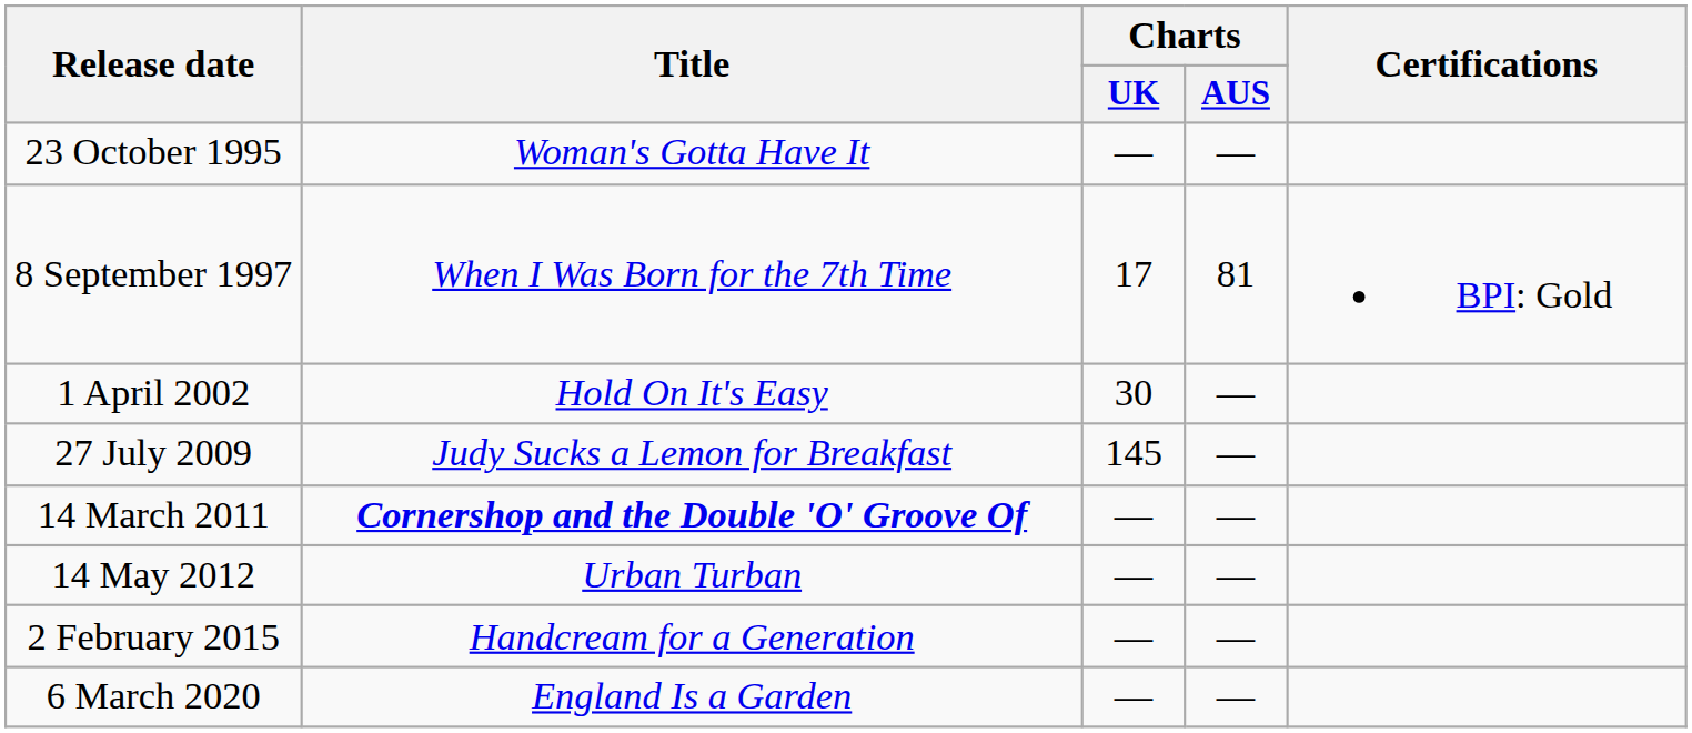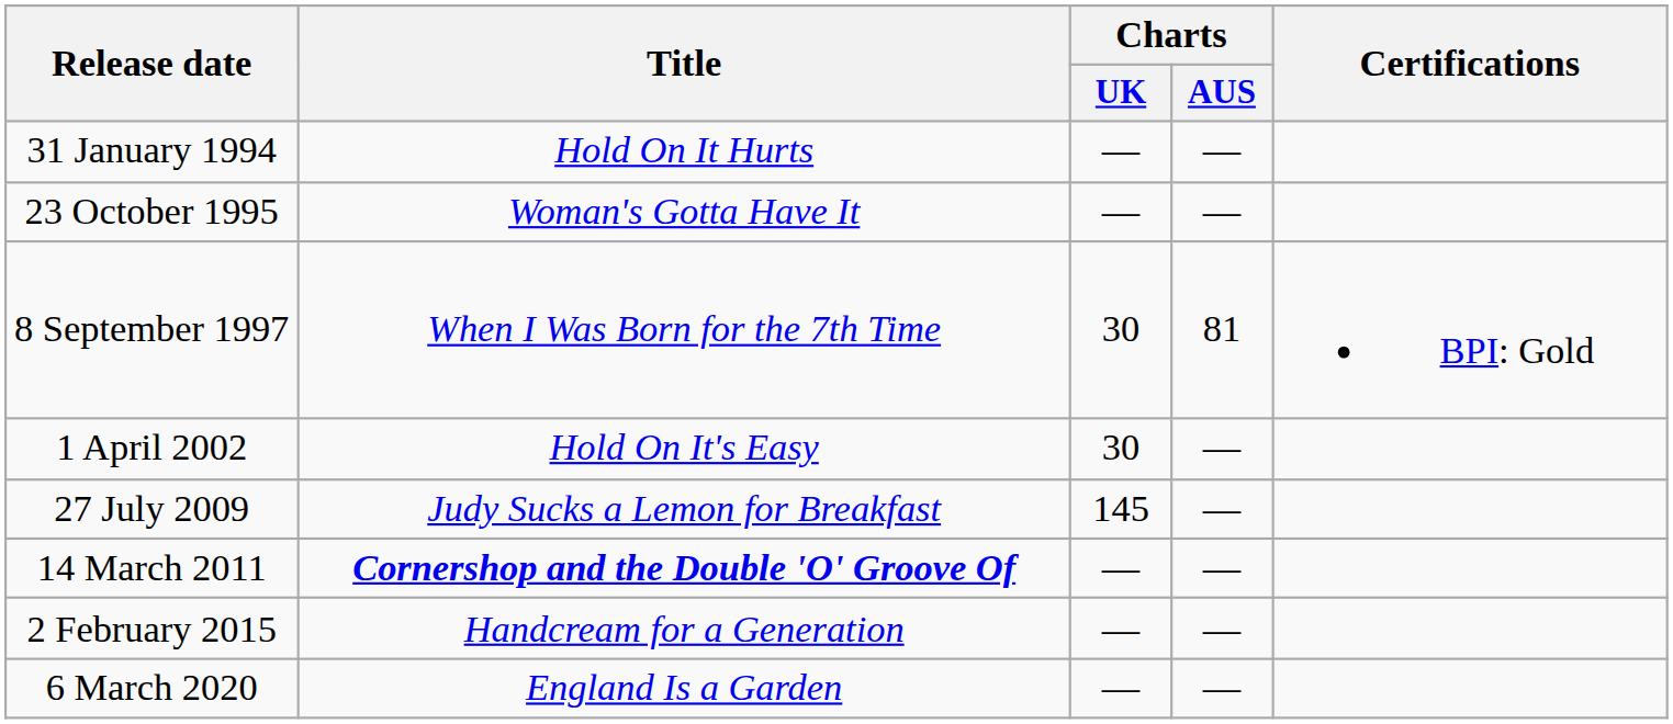+ row: 31 January 1994 | Hold On It Hurts | — | —
8 September 1997 | Charts / UK: 17 -> 30
- row: 14 May 2012 | Urban Turban | — | —
